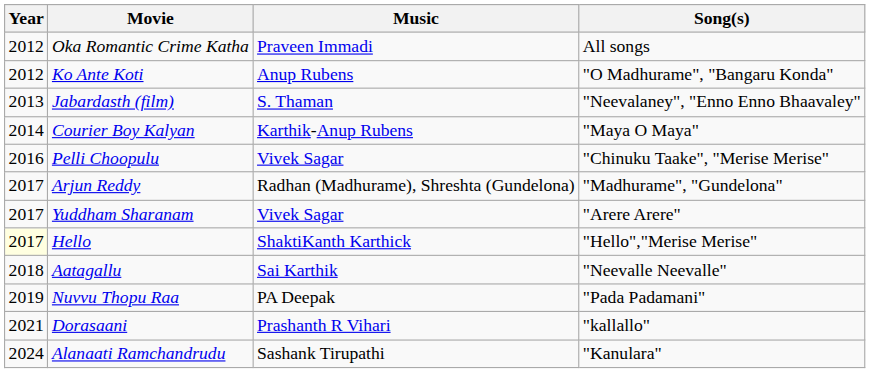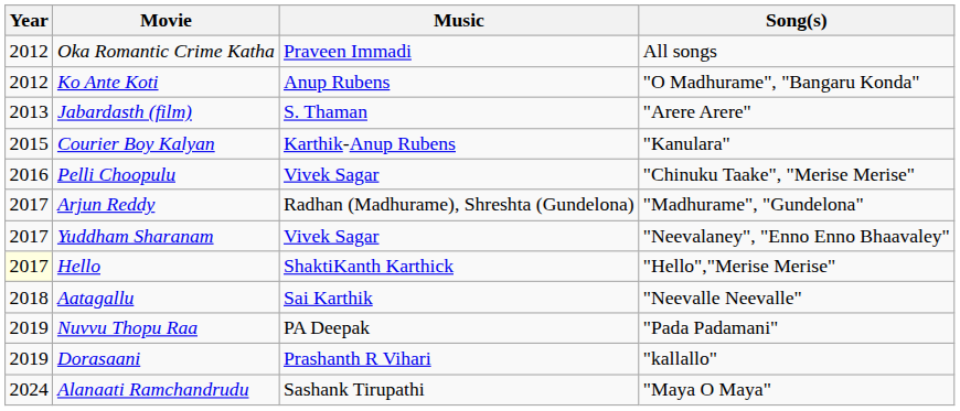Jabardasth (film) | Song(s): "Neevalaney", "Enno Enno Bhaavaley" -> "Arere Arere"
Courier Boy Kalyan | Year: 2014 -> 2015
Courier Boy Kalyan | Song(s): "Maya O Maya" -> "Kanulara"
Yuddham Sharanam | Song(s): "Arere Arere" -> "Neevalaney", "Enno Enno Bhaavaley"
Dorasaani | Year: 2021 -> 2019
Alanaati Ramchandrudu | Song(s): "Kanulara" -> "Maya O Maya"
